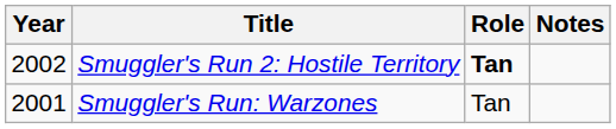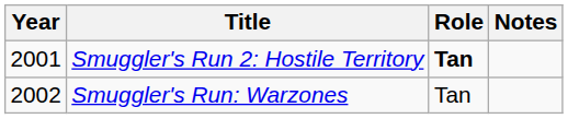Smuggler's Run 2: Hostile Territory | Year: 2002 -> 2001
Smuggler's Run: Warzones | Year: 2001 -> 2002
